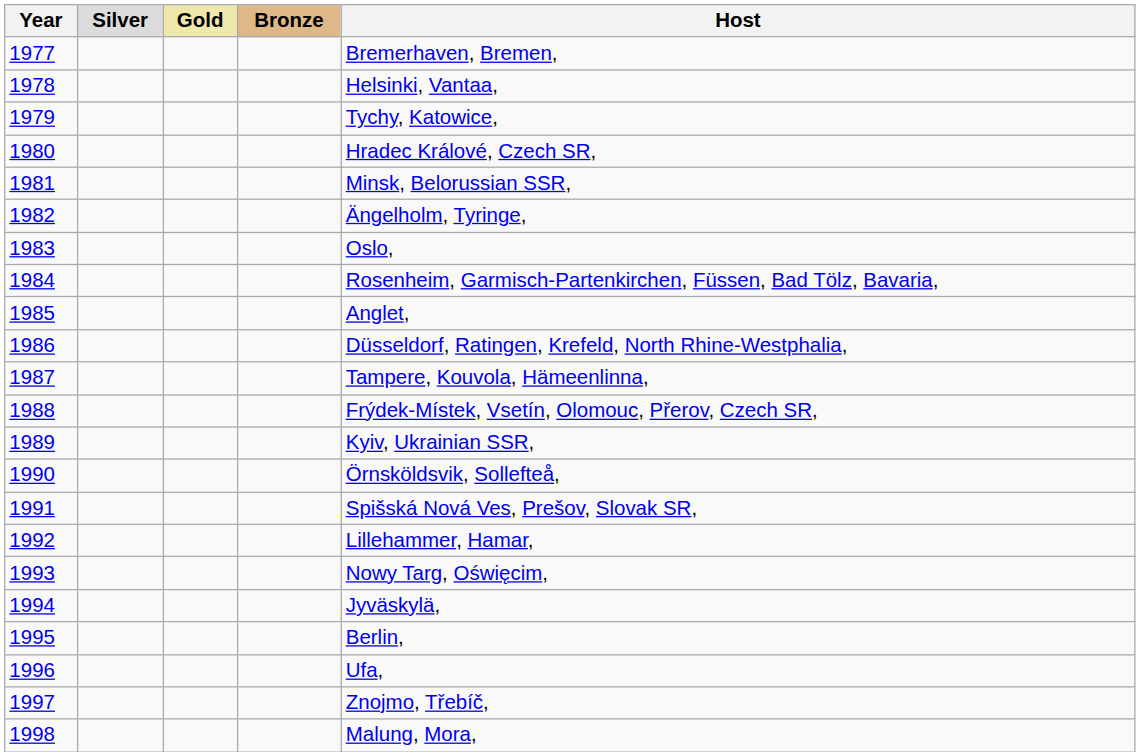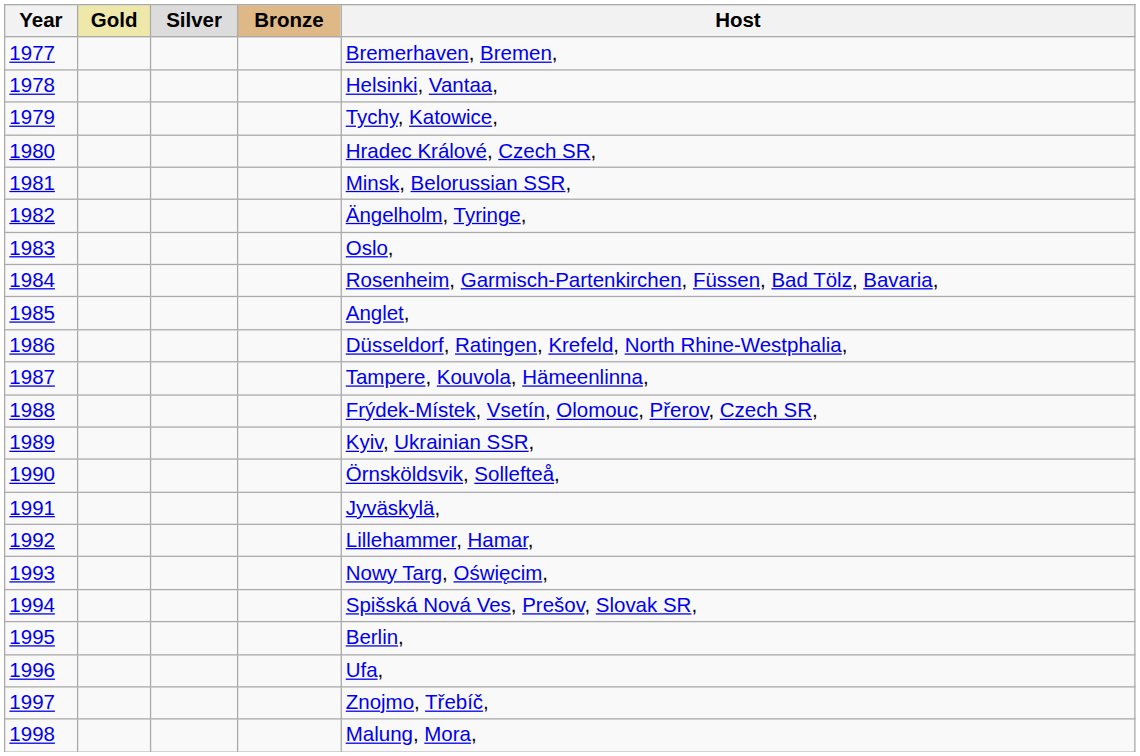columns swapped: Gold <-> Silver
1991 | Host: Spišská Nová Ves, Prešov, Slovak SR, -> Jyväskylä,
1994 | Host: Jyväskylä, -> Spišská Nová Ves, Prešov, Slovak SR,
